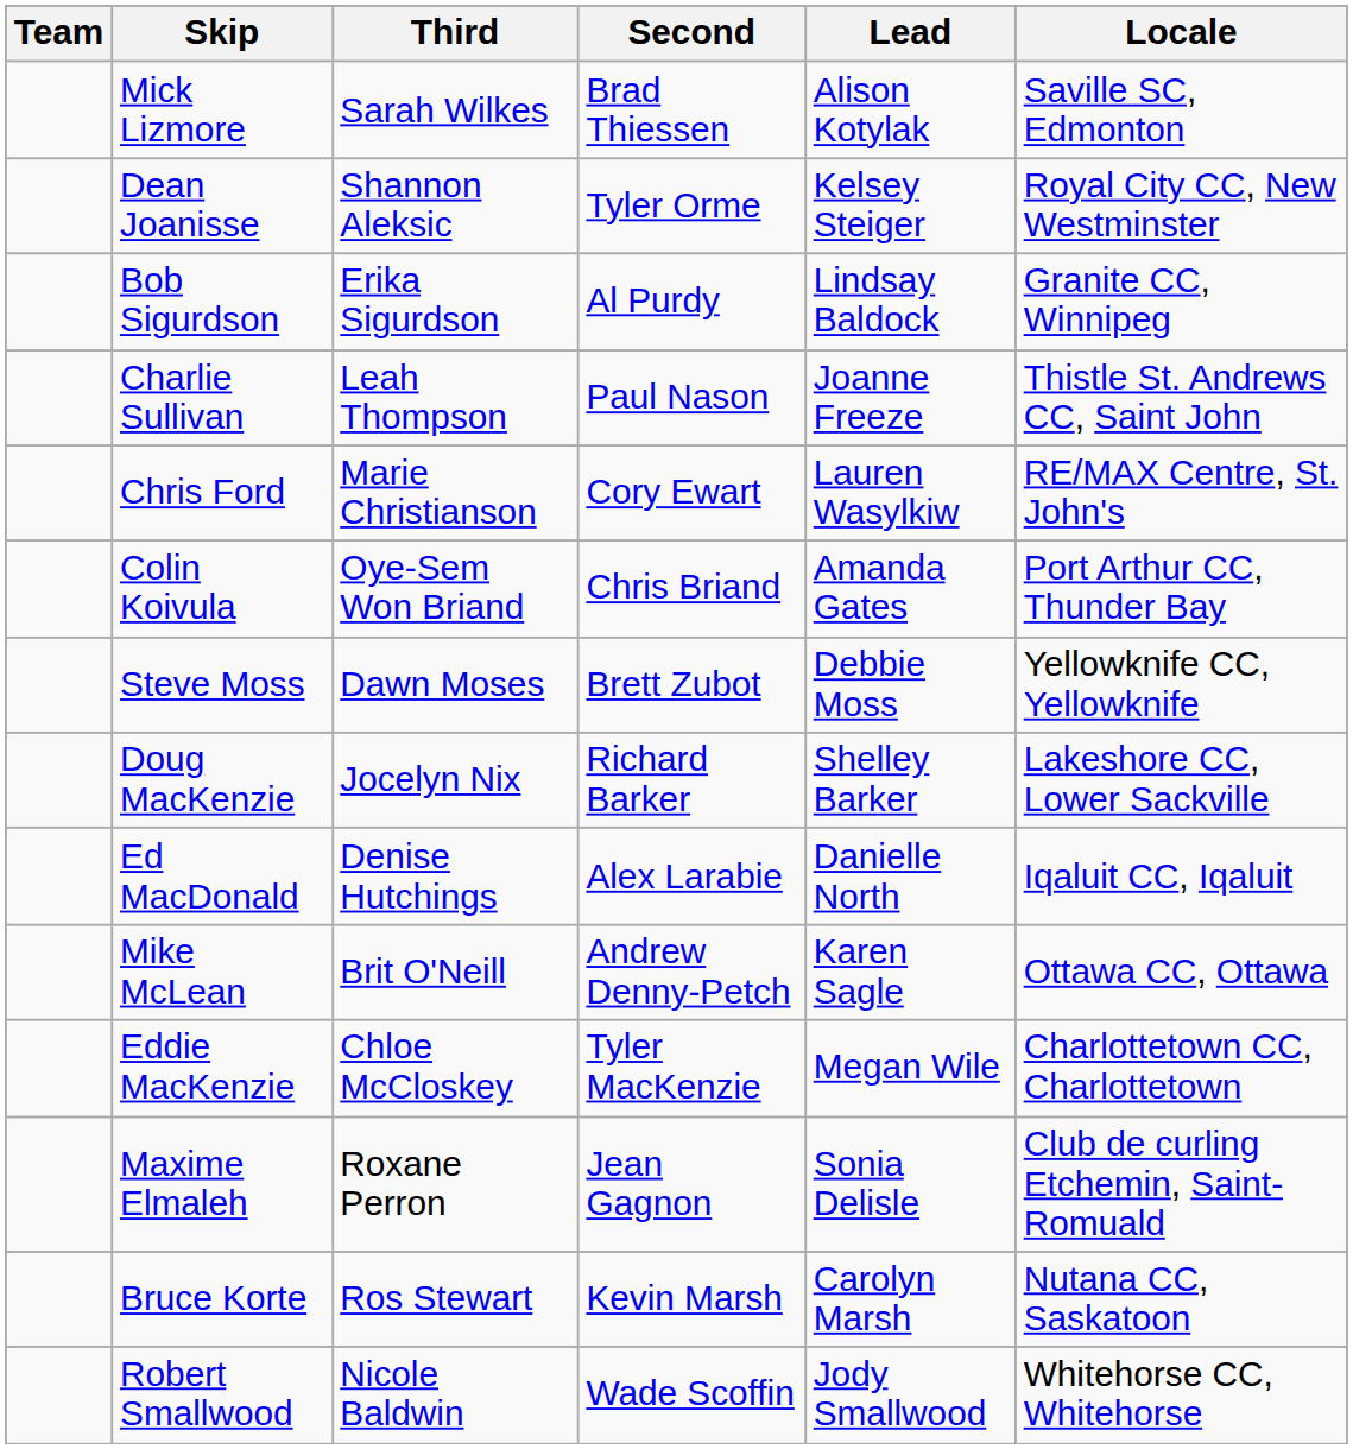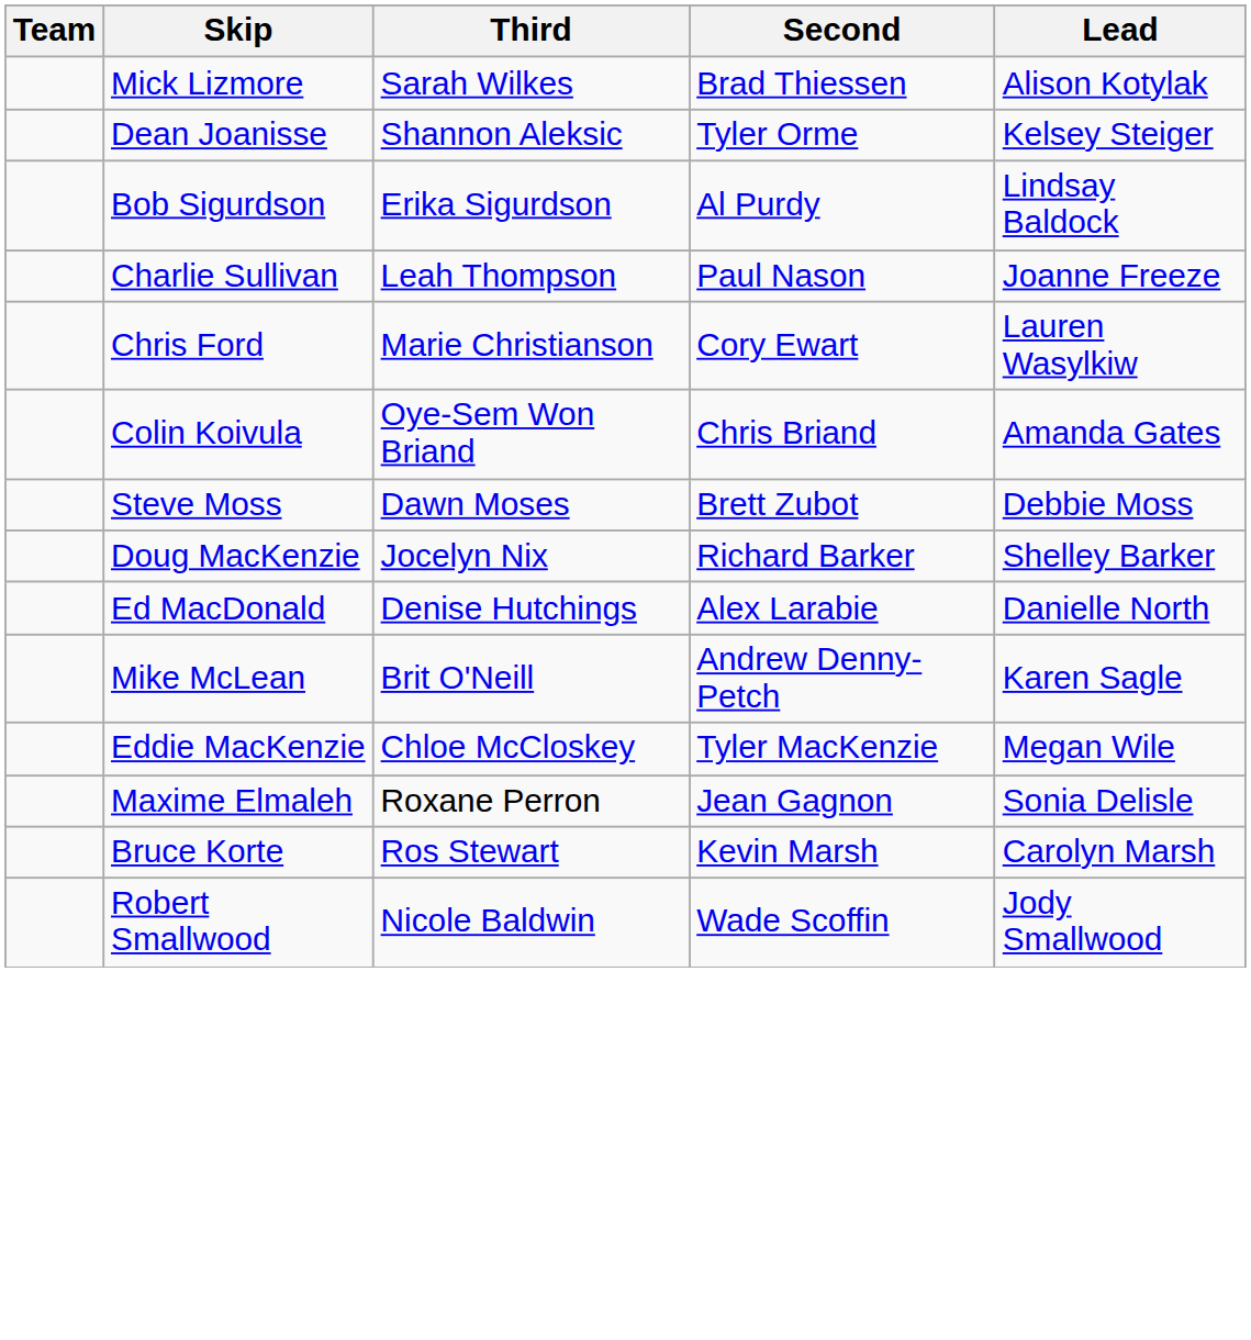- column: Locale | Saville SC, Edmonton | Royal City CC, New Westminster | Granite CC, Winnipeg | Thistle St. Andrews CC, Saint John | RE/MAX Centre, St. John's | Port Arthur CC, Thunder Bay | Yellowknife CC, Yellowknife | Lakeshore CC, Lower Sackville | Iqaluit CC, Iqaluit | Ottawa CC, Ottawa | Charlottetown CC, Charlottetown | Club de curling Etchemin, Saint-Romuald | Nutana CC, Saskatoon | Whitehorse CC, Whitehorse
